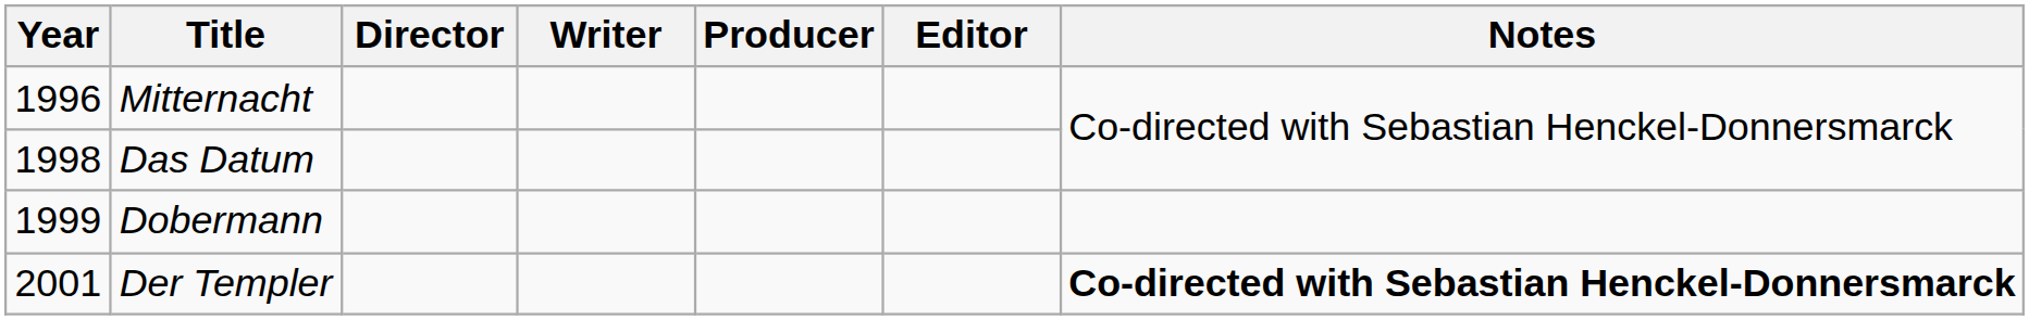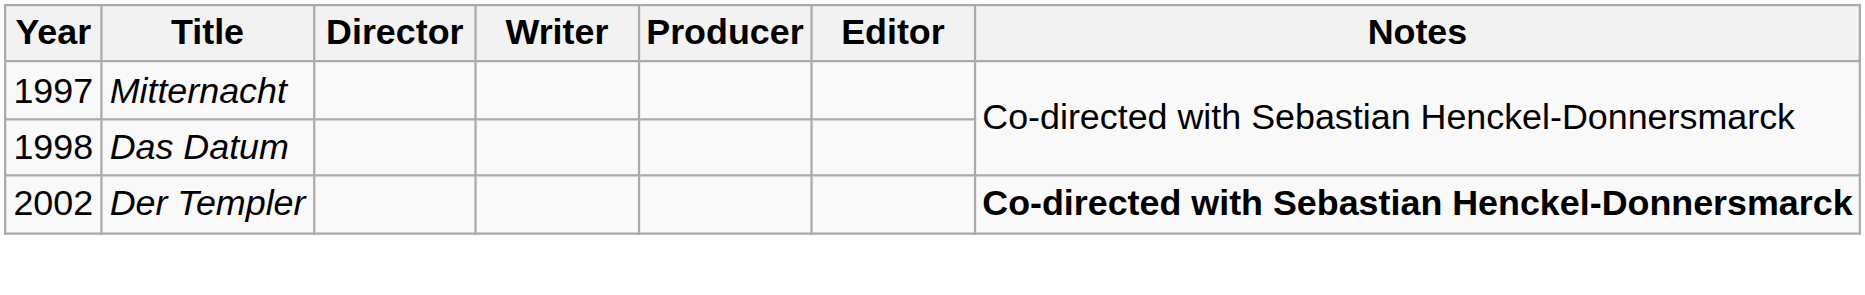Mitternacht | Year: 1996 -> 1997
- row: 1999 | Dobermann
Der Templer | Year: 2001 -> 2002
